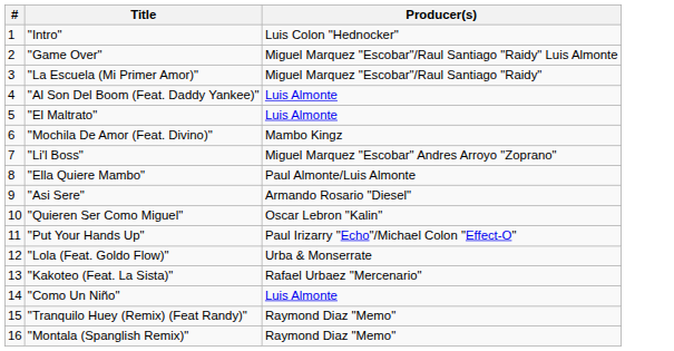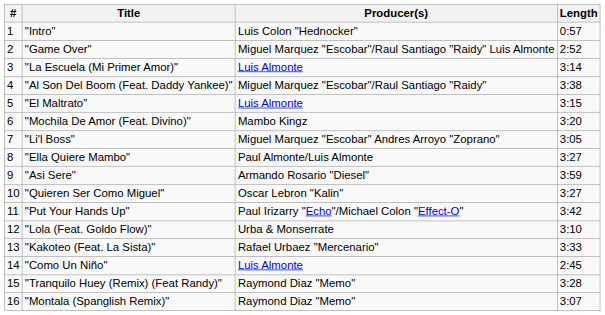+ column: Length | 0:57 | 2:52 | 3:14 | 3:38 | 3:15 | 3:20 | 3:05 | 3:27 | 3:59 | 3:27 | 3:42 | 3:10 | 3:33 | 2:45 | 3:28 | 3:07
"La Escuela (Mi Primer Amor)" | Producer(s): Miguel Marquez "Escobar"/Raul Santiago "Raidy" -> Luis Almonte
"Al Son Del Boom (Feat. Daddy Yankee)" | Producer(s): Luis Almonte -> Miguel Marquez "Escobar"/Raul Santiago "Raidy"
